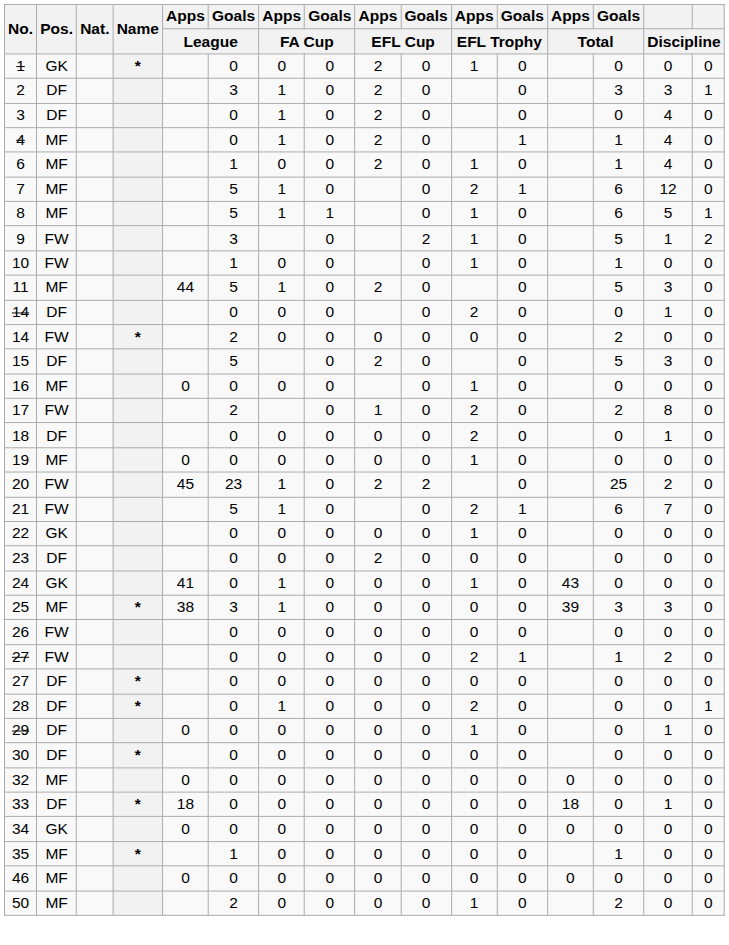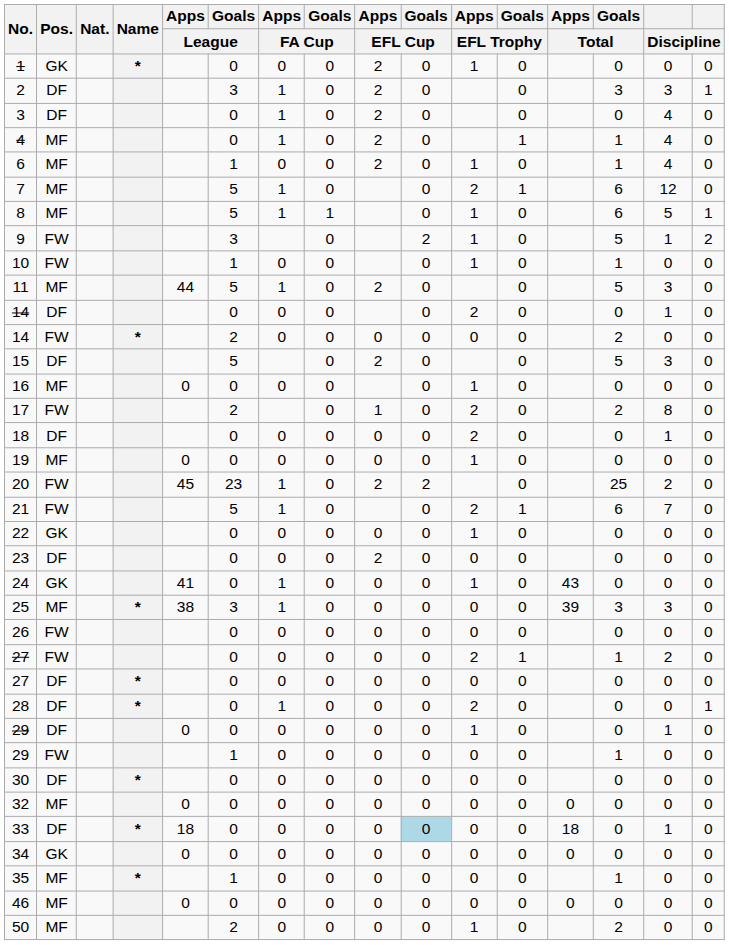+ row: 29 | FW | 1 | 0 | 0 | 0 | 0 | 0 | 0 | 1 | 0 | 0
33 | Goals / EFL Cup: no background -> lightblue background
